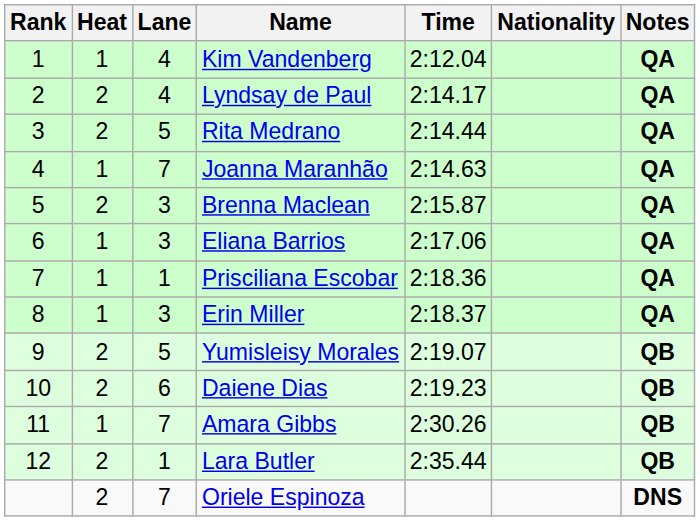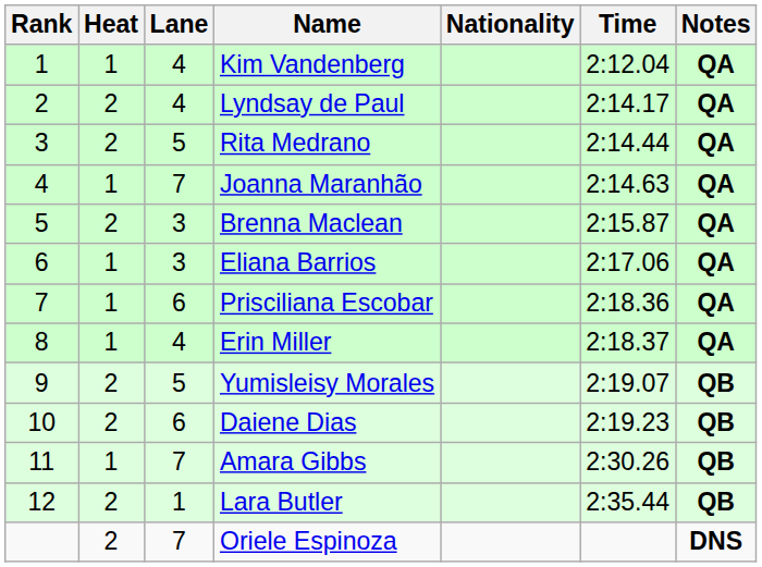columns swapped: Nationality <-> Time
Prisciliana Escobar | Lane: 1 -> 6
Erin Miller | Lane: 3 -> 4
